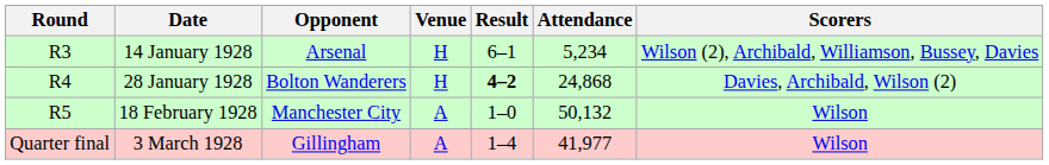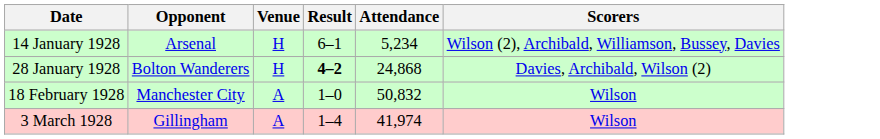- column: Round | R3 | R4 | R5 | Quarter final
18 February 1928 | Attendance: 50,132 -> 50,832
3 March 1928 | Attendance: 41,977 -> 41,974
